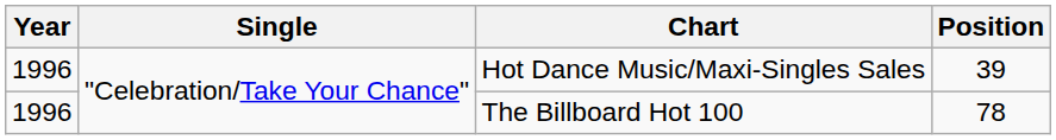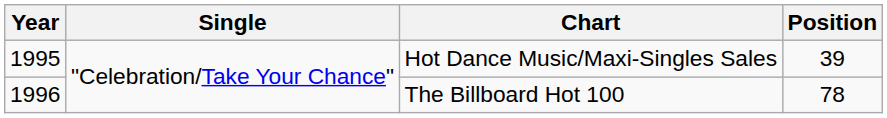Hot Dance Music/Maxi-Singles Sales | Year: 1996 -> 1995
